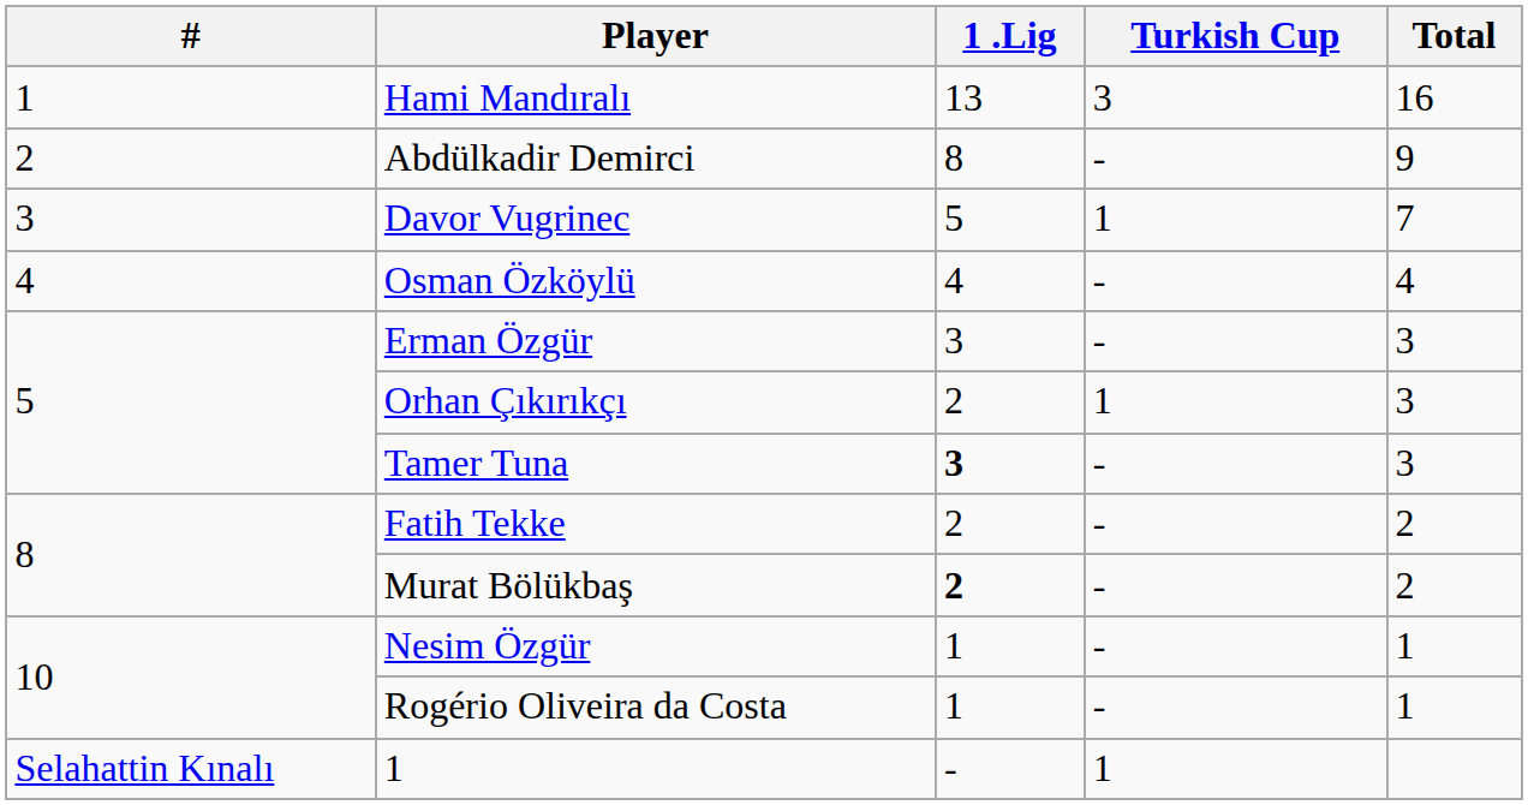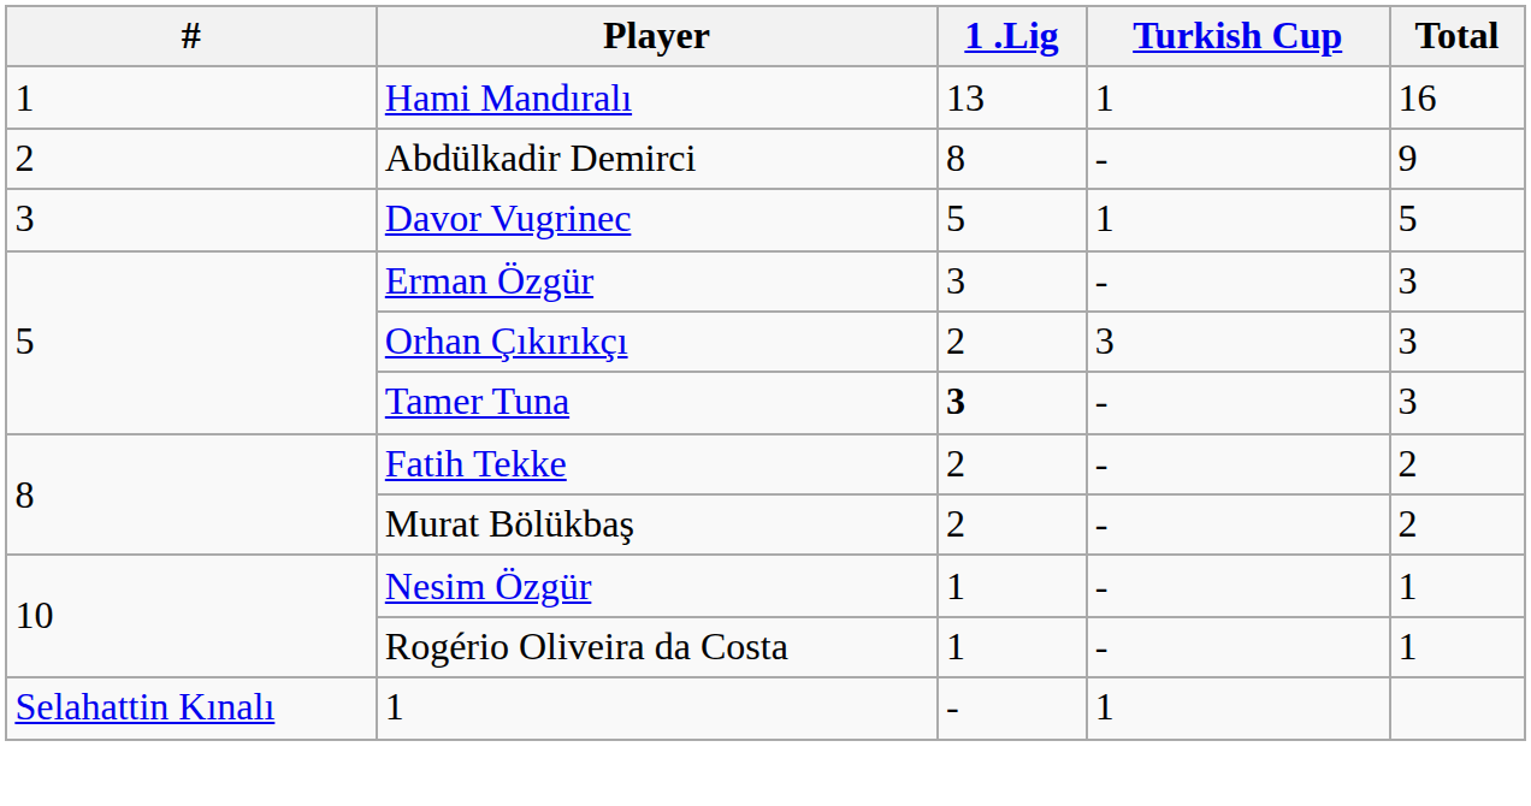Hami Mandıralı | Turkish Cup: 3 -> 1
Davor Vugrinec | Total: 7 -> 5
- row: 4 | Osman Özköylü | 4 | - | 4
Orhan Çıkırıkçı | Turkish Cup: 1 -> 3
Murat Bölükbaş | 1 .Lig: bold -> normal
